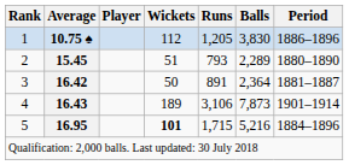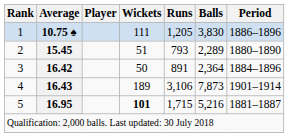1 | Wickets: 112 -> 111
3 | Period: 1881–1887 -> 1884–1896
5 | Period: 1884–1896 -> 1881–1887
